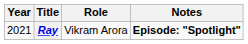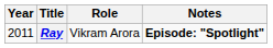Ray | Year: 2021 -> 2011
